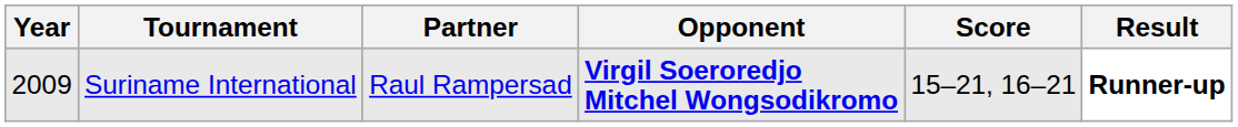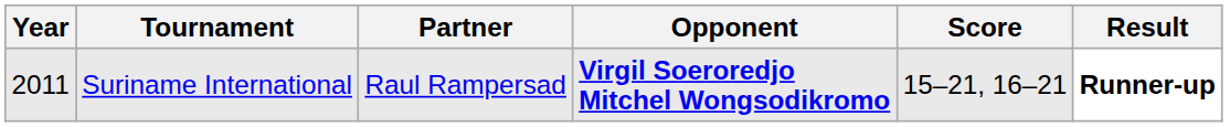Suriname International | Year: 2009 -> 2011
